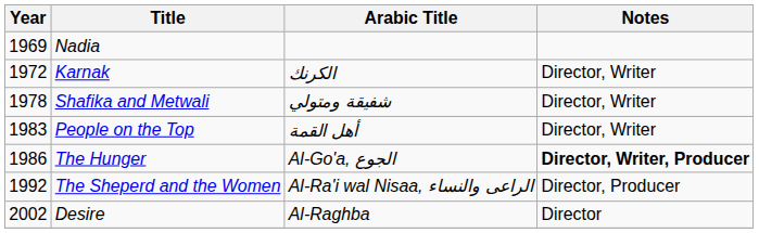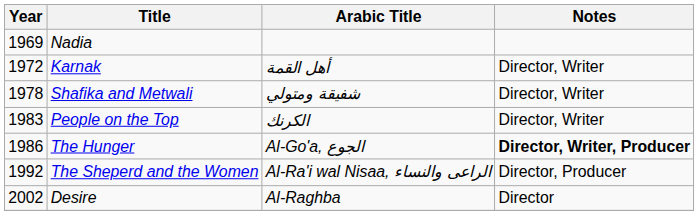Karnak | Arabic Title: الكرنك -> أهل القمة
People on the Top | Arabic Title: أهل القمة -> الكرنك
